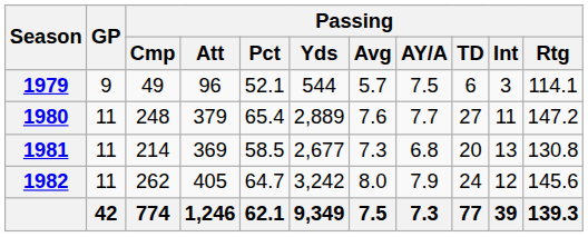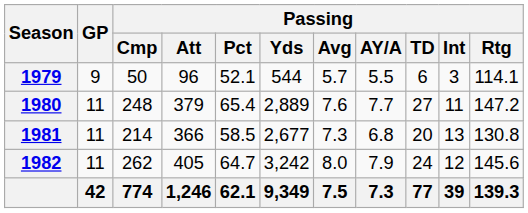1979 | Passing / Cmp: 49 -> 50
1979 | Passing / AY/A: 7.5 -> 5.5
1981 | Passing / Att: 369 -> 366
